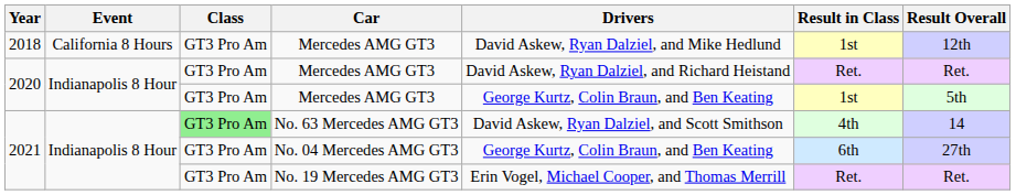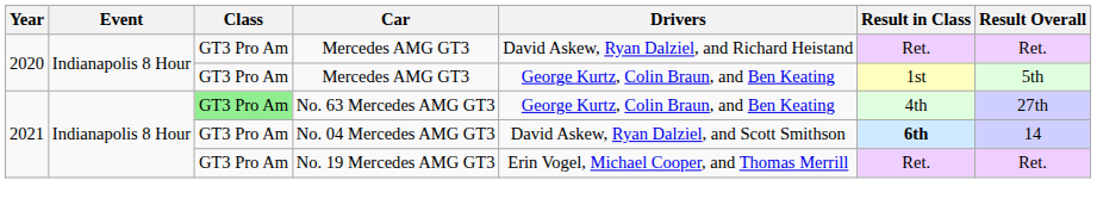- row: 2018 | California 8 Hours | GT3 Pro Am | Mercedes AMG GT3 | David Askew, Ryan Dalziel, and Mike Hedlund | 1st | 12th
No. 63 Mercedes AMG GT3 | Drivers: David Askew, Ryan Dalziel, and Scott Smithson -> George Kurtz, Colin Braun, and Ben Keating
No. 63 Mercedes AMG GT3 | Result Overall: 14 -> 27th
No. 04 Mercedes AMG GT3 | Drivers: George Kurtz, Colin Braun, and Ben Keating -> David Askew, Ryan Dalziel, and Scott Smithson
No. 04 Mercedes AMG GT3 | Result in Class: normal -> bold
No. 04 Mercedes AMG GT3 | Result Overall: 27th -> 14
